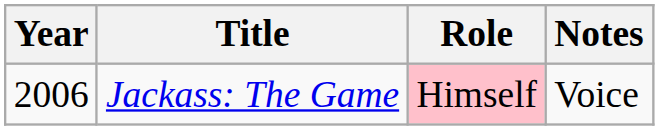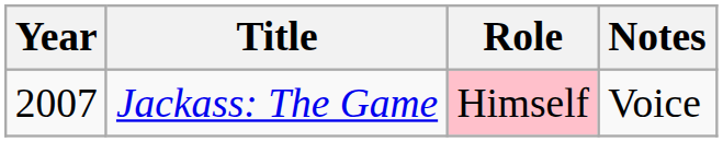Jackass: The Game | Year: 2006 -> 2007
